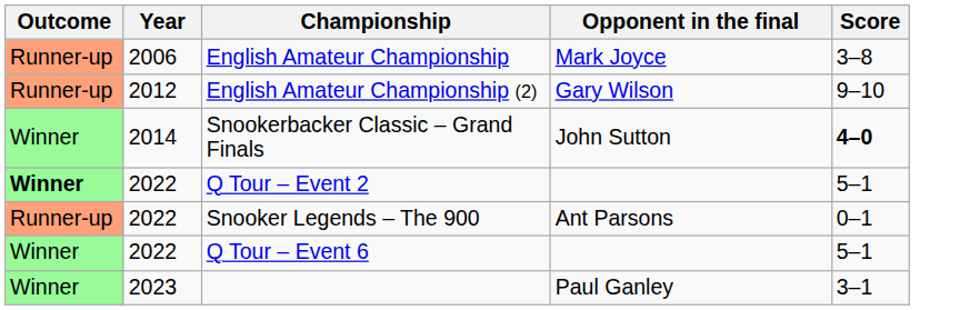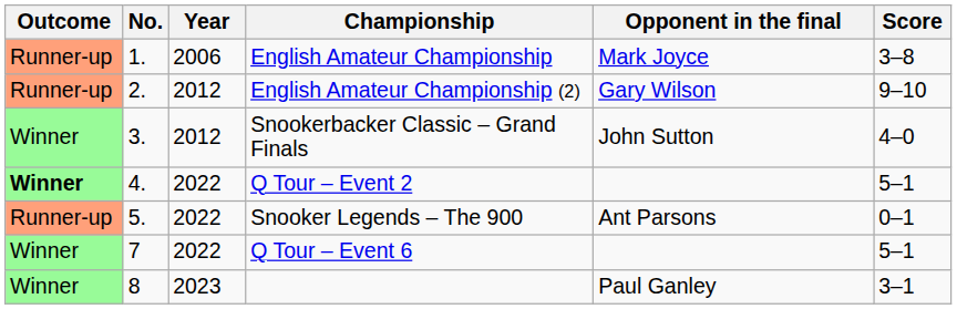+ column: No. | 1. | 2. | 3. | 4. | 5. | 7 | 8
Snookerbacker Classic – Grand Finals | Year: 2014 -> 2012
Snookerbacker Classic – Grand Finals | Score: bold -> normal
